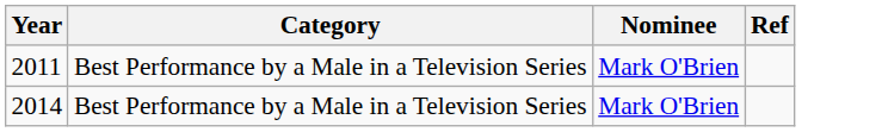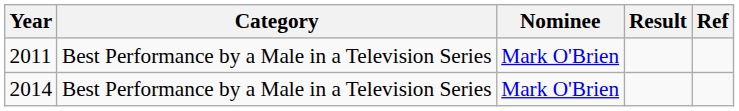+ column: Result
